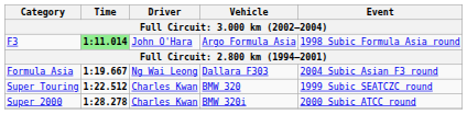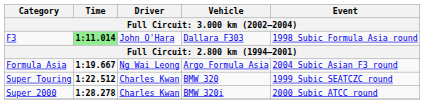F3 | Vehicle: Argo Formula Asia -> Dallara F303
Formula Asia | Vehicle: Dallara F303 -> Argo Formula Asia
